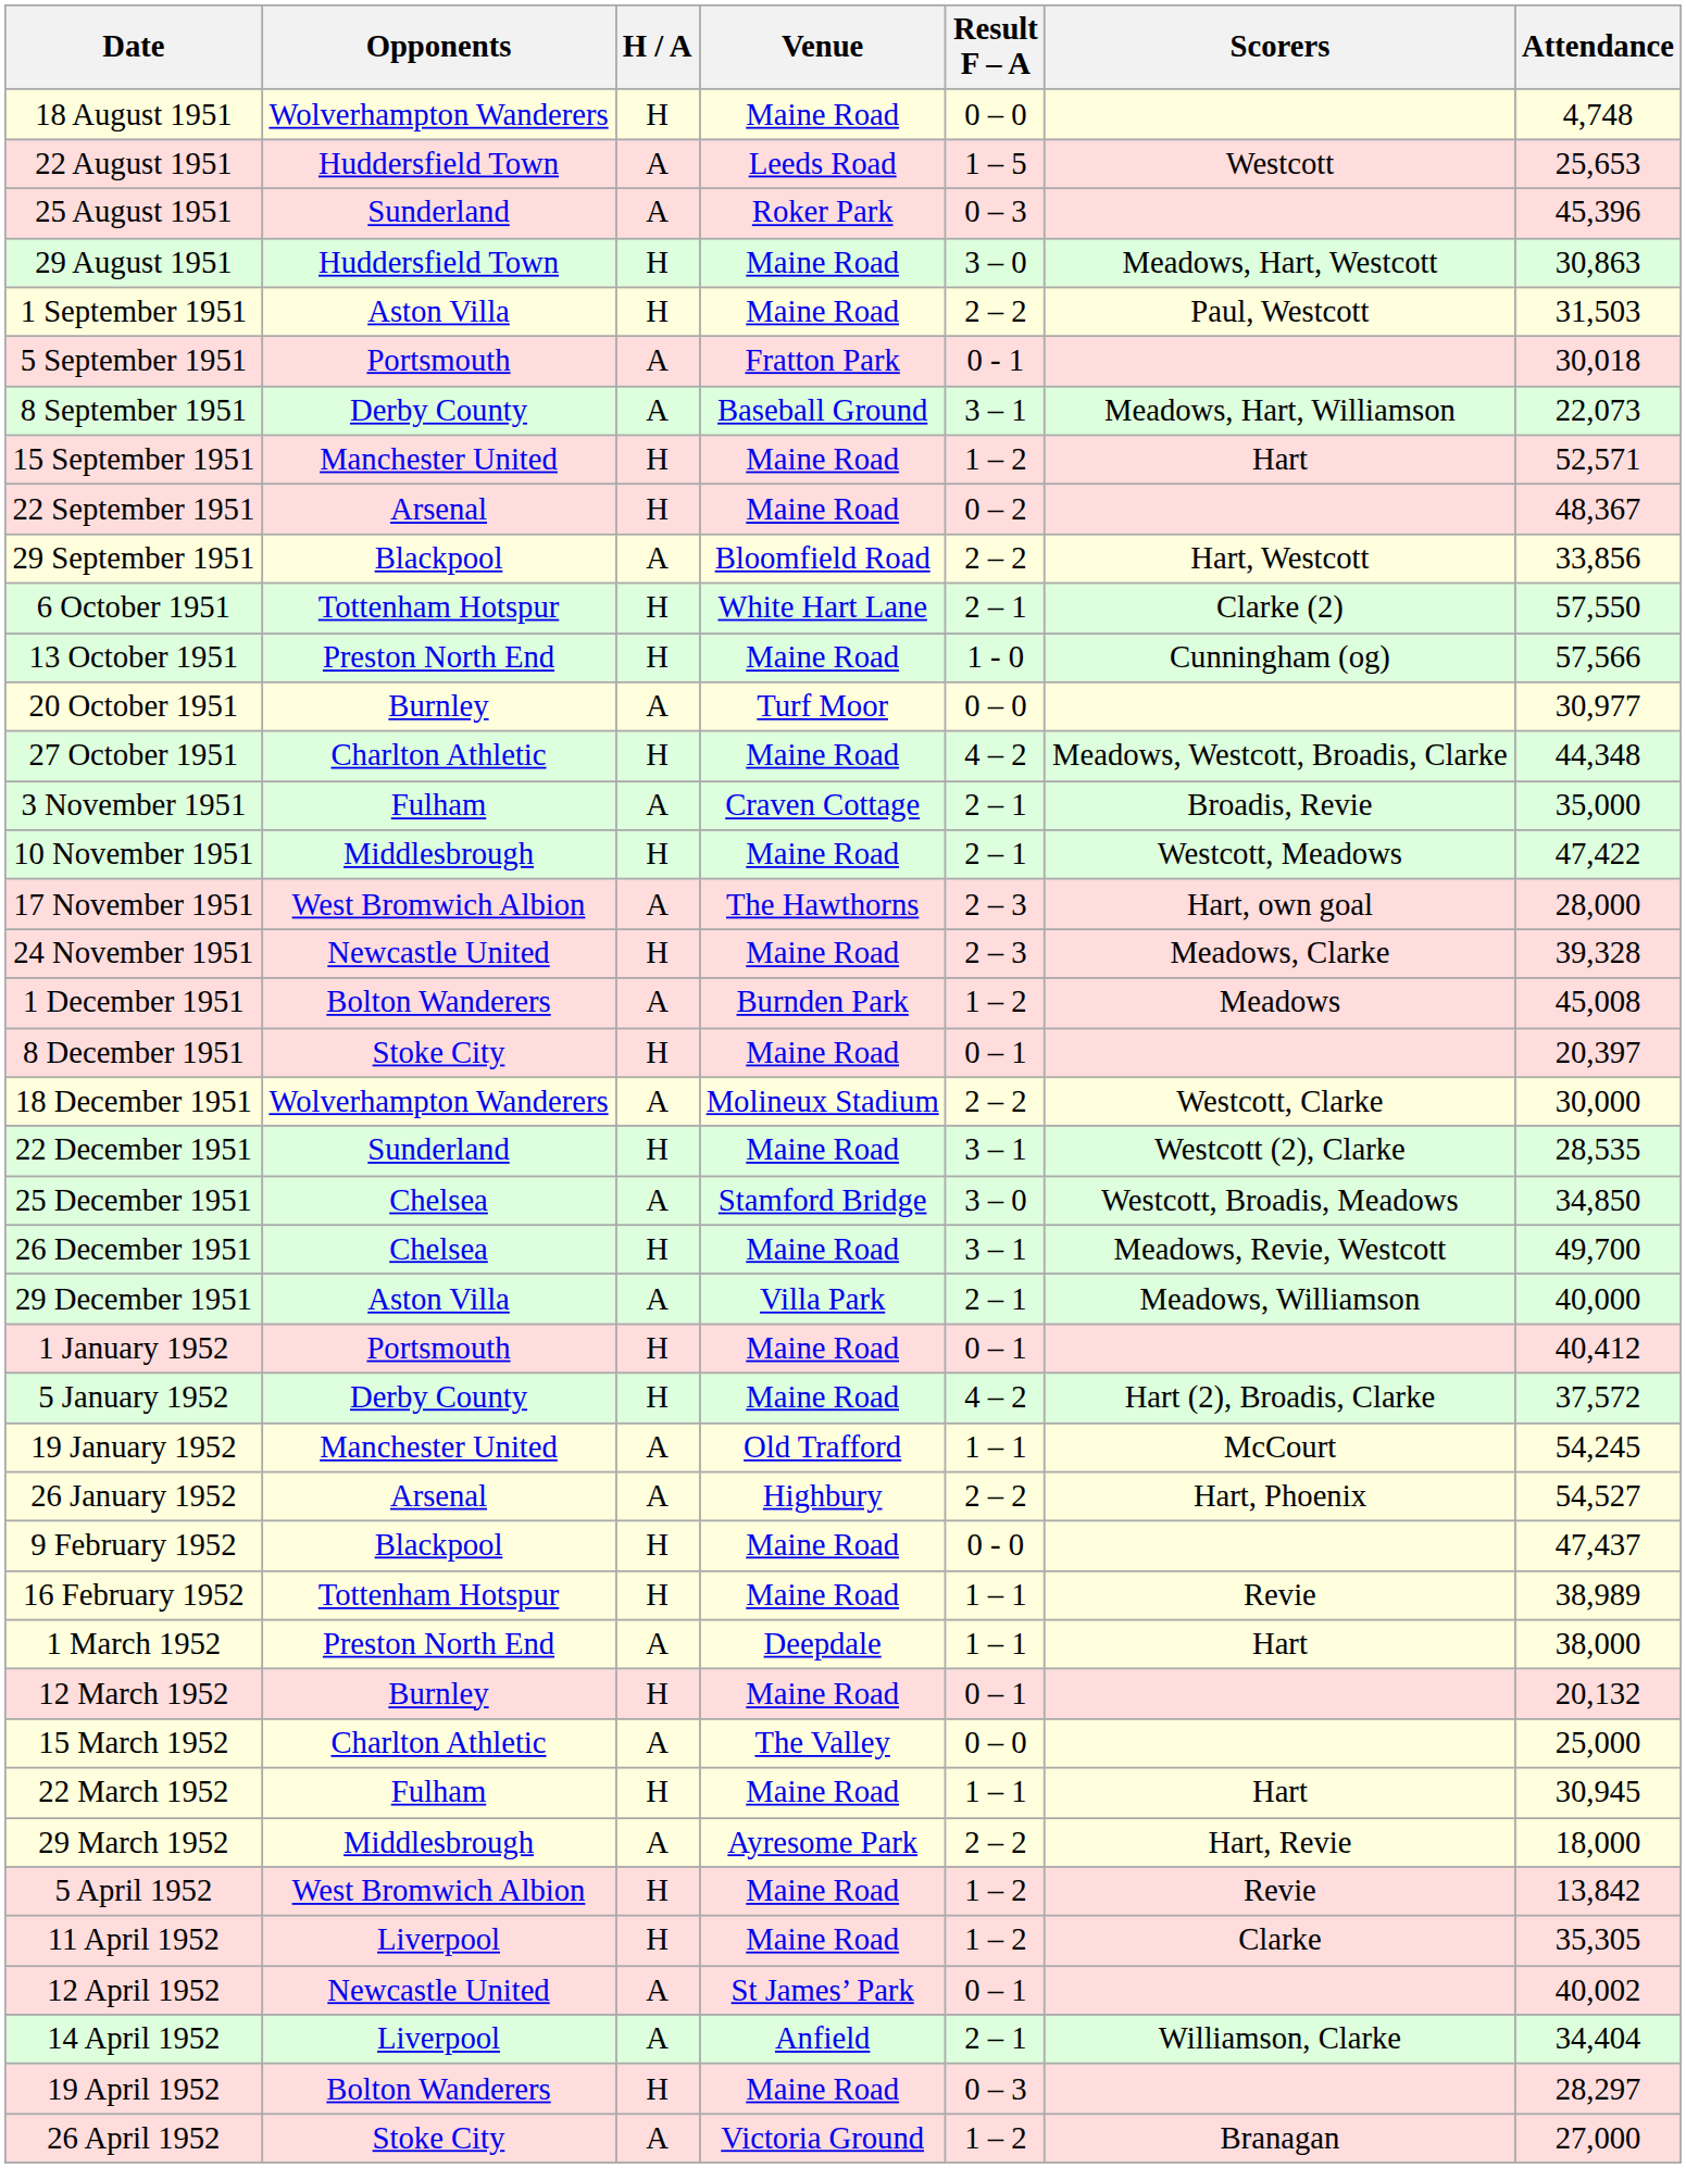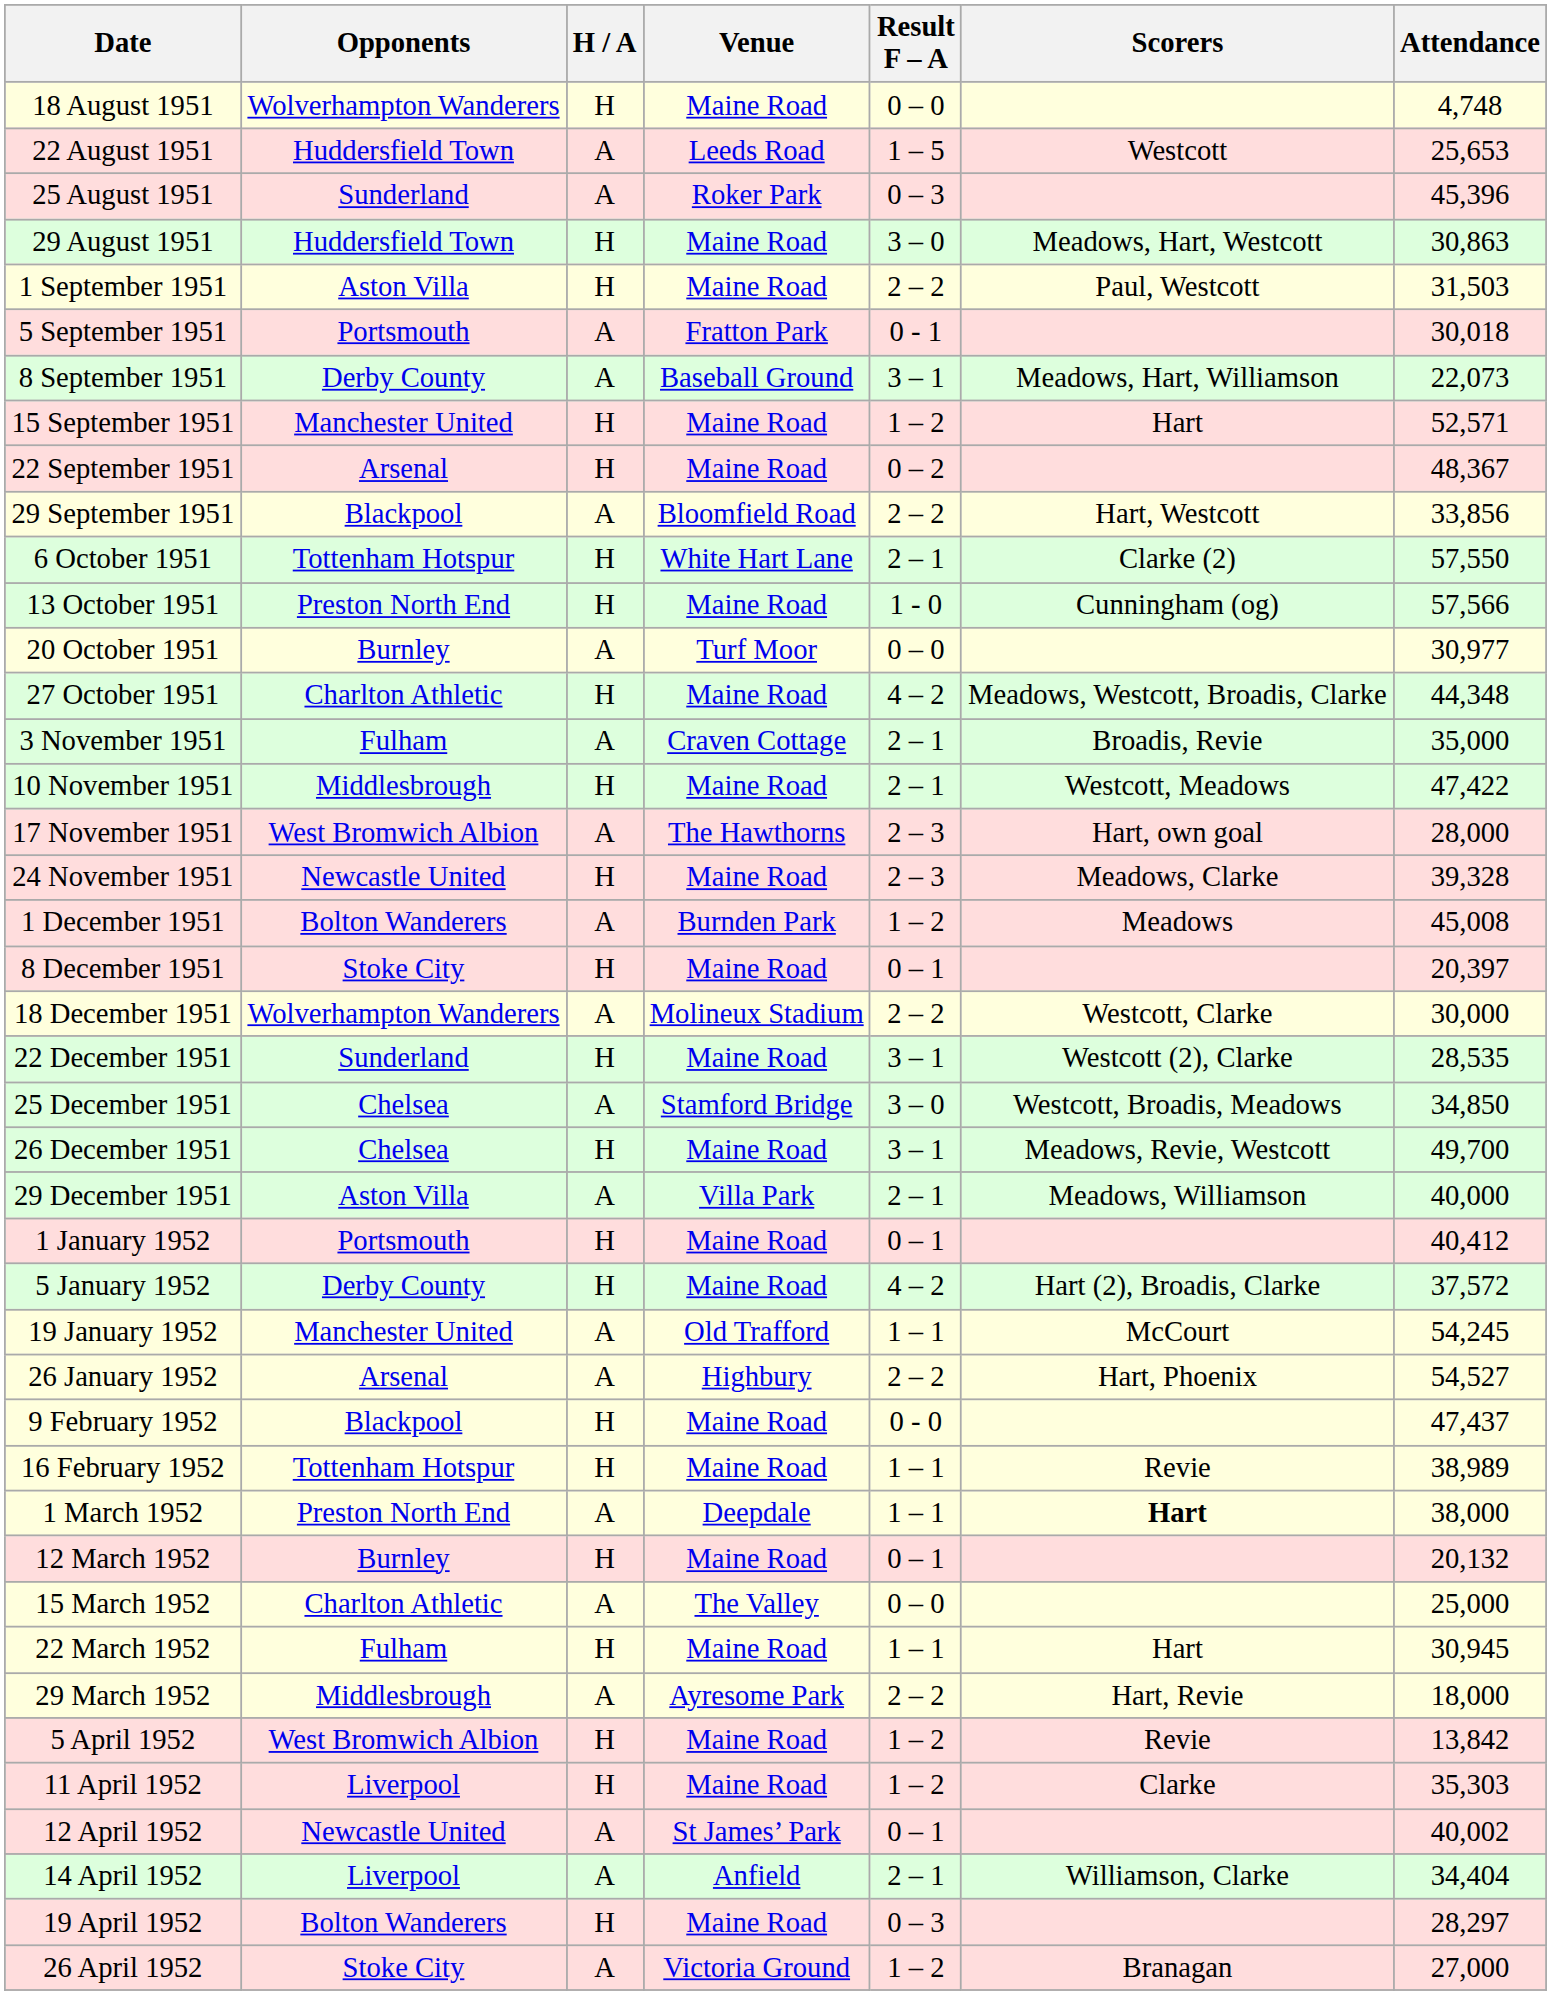1 March 1952 | Scorers: normal -> bold
11 April 1952 | Attendance: 35,305 -> 35,303
